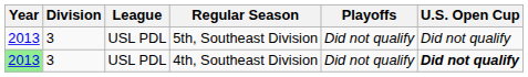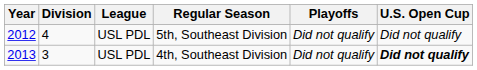5th, Southeast Division | Year: 2013 -> 2012
5th, Southeast Division | Division: 3 -> 4
4th, Southeast Division | Year: lightgreen background -> no background
